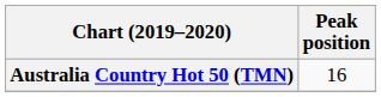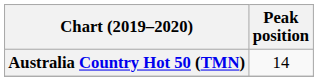Australia Country Hot 50 (TMN) | Peak position: 16 -> 14
